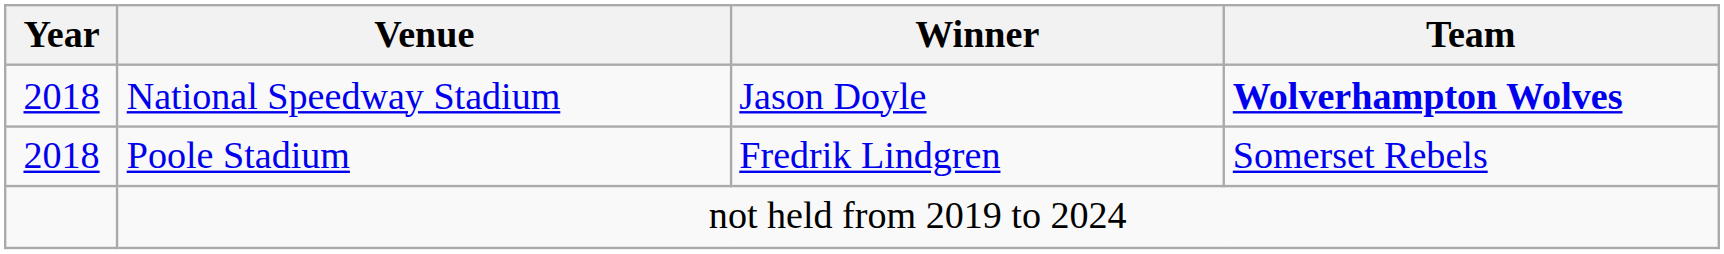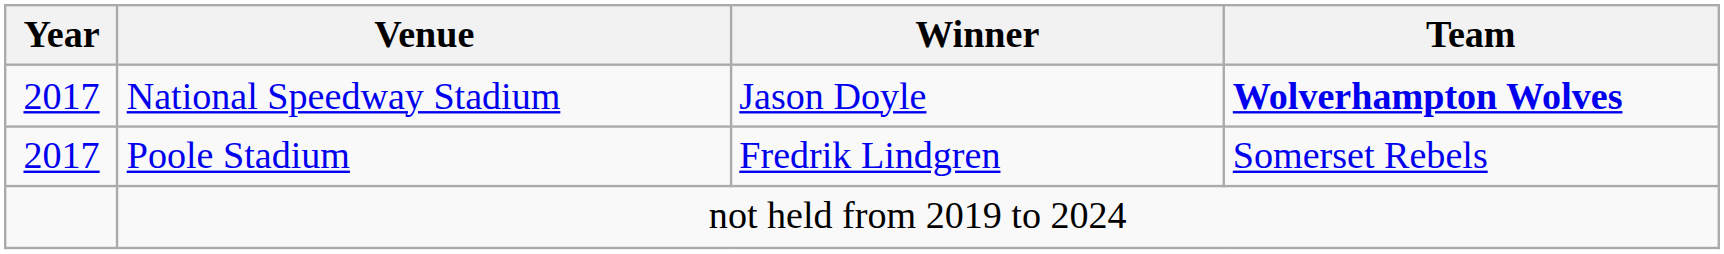National Speedway Stadium | Year: 2018 -> 2017
Poole Stadium | Year: 2018 -> 2017
